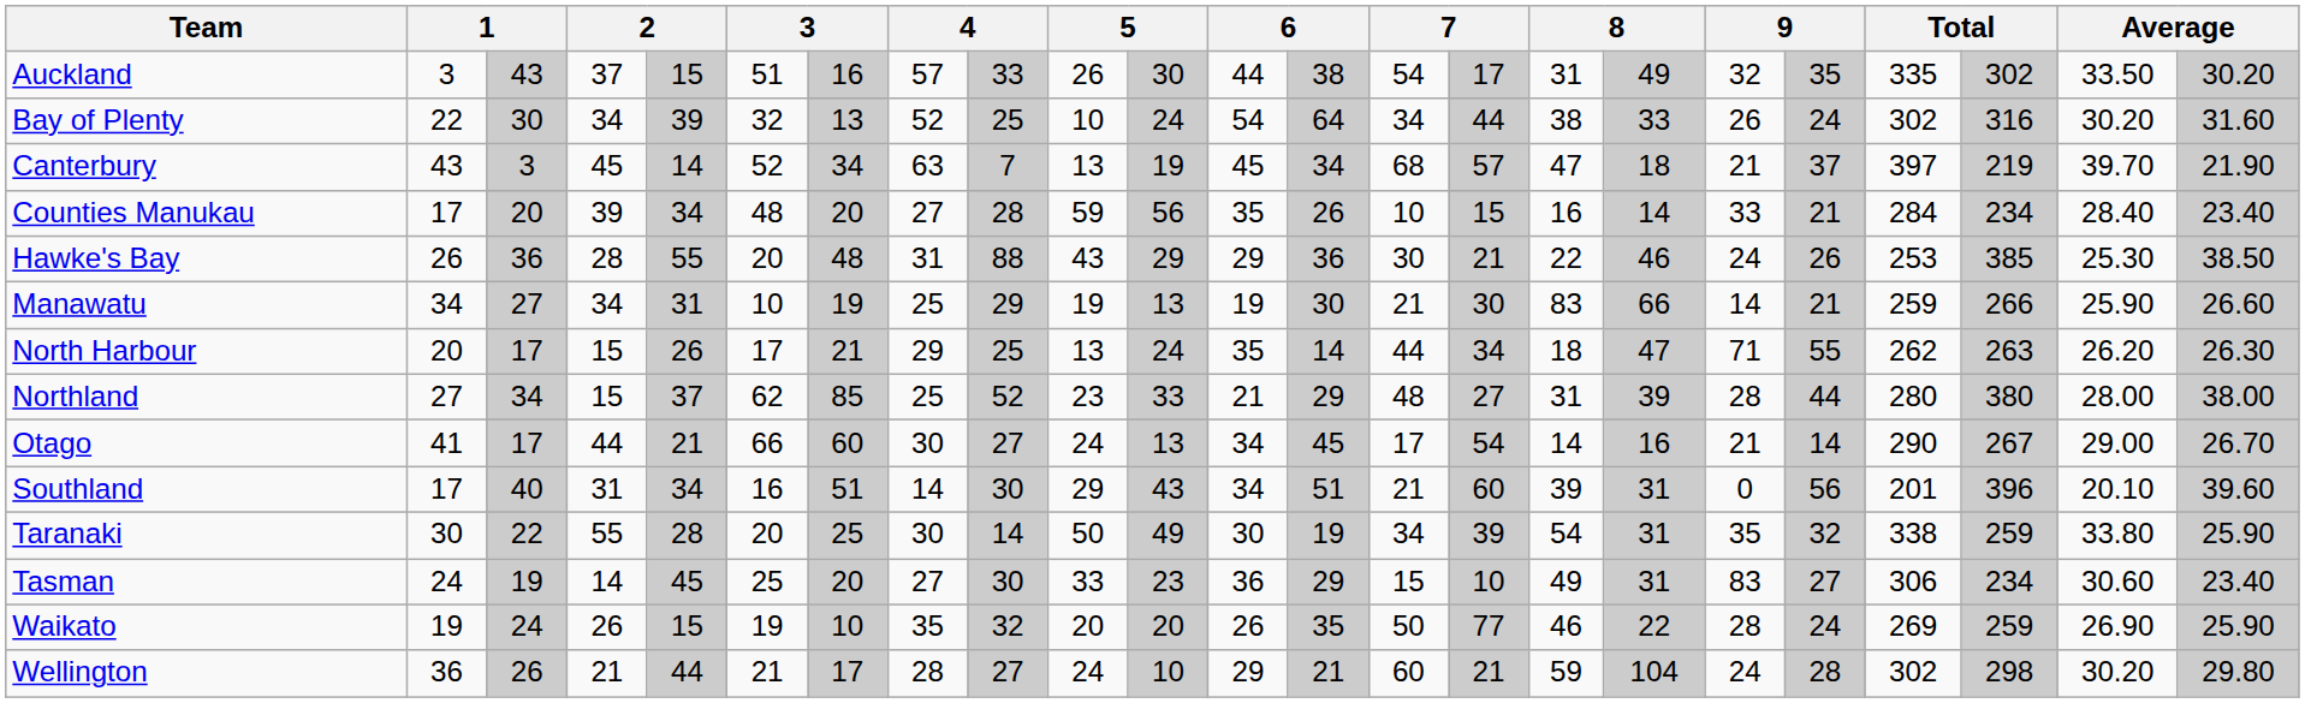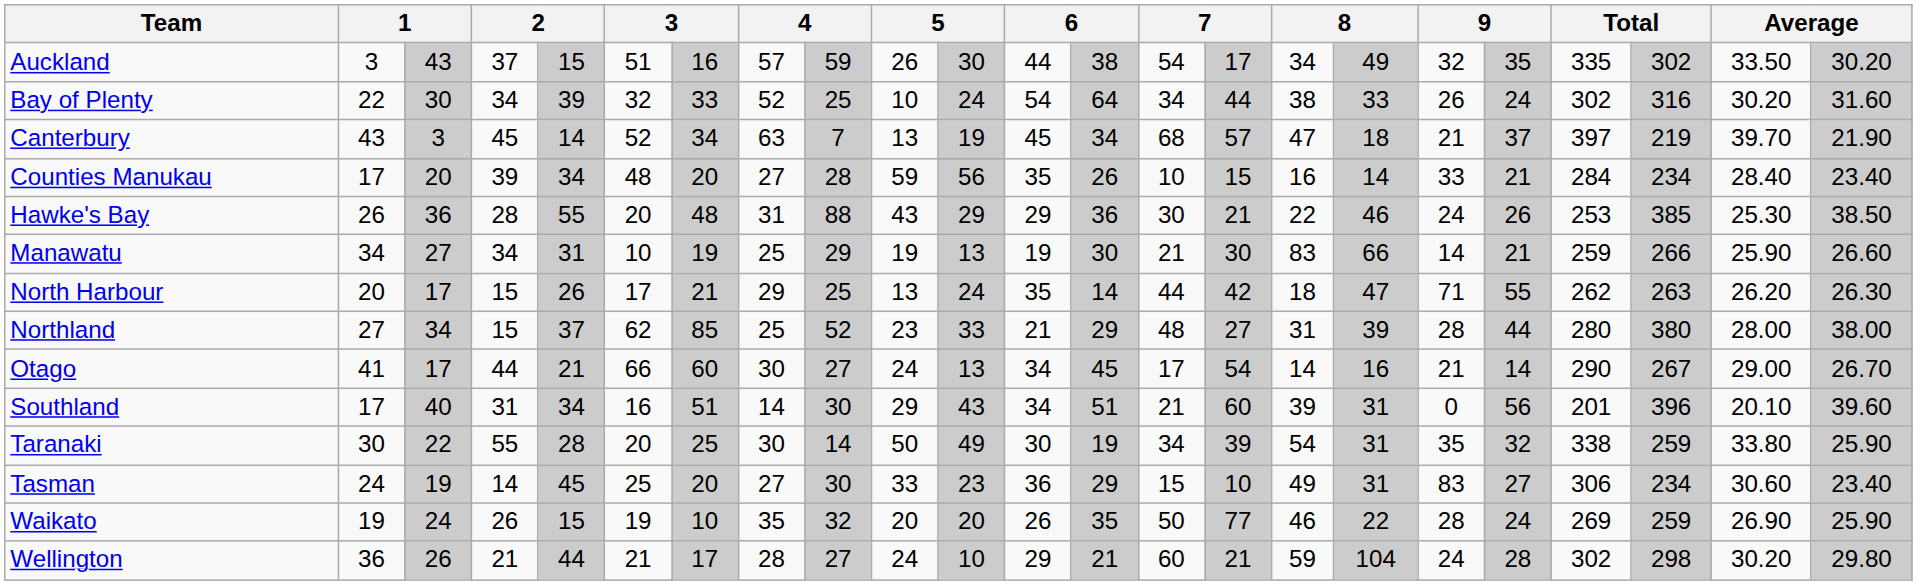Auckland | column 9: 33 -> 59
Auckland | column 16: 31 -> 34
Bay of Plenty | column 7: 13 -> 33
North Harbour | column 15: 34 -> 42
